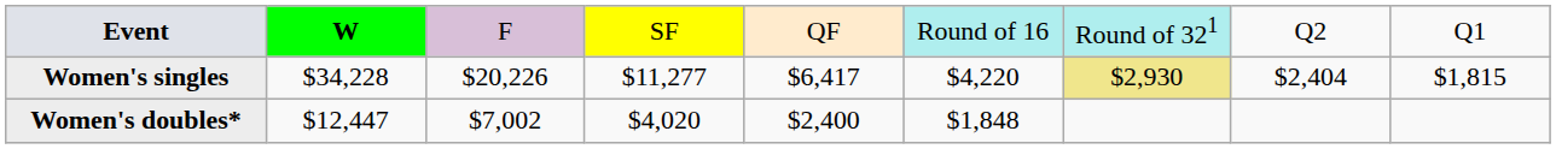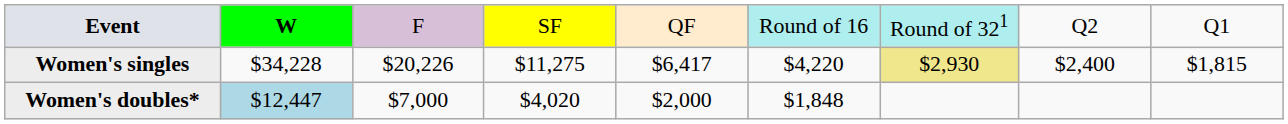Women's singles | column 4: $11,277 -> $11,275
Women's singles | column 8: $2,404 -> $2,400
Women's doubles* | column 2: no background -> lightblue background
Women's doubles* | column 3: $7,002 -> $7,000
Women's doubles* | column 5: $2,400 -> $2,000
